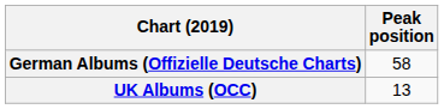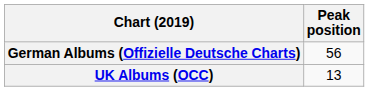German Albums (Offizielle Deutsche Charts) | Peak position: 58 -> 56
